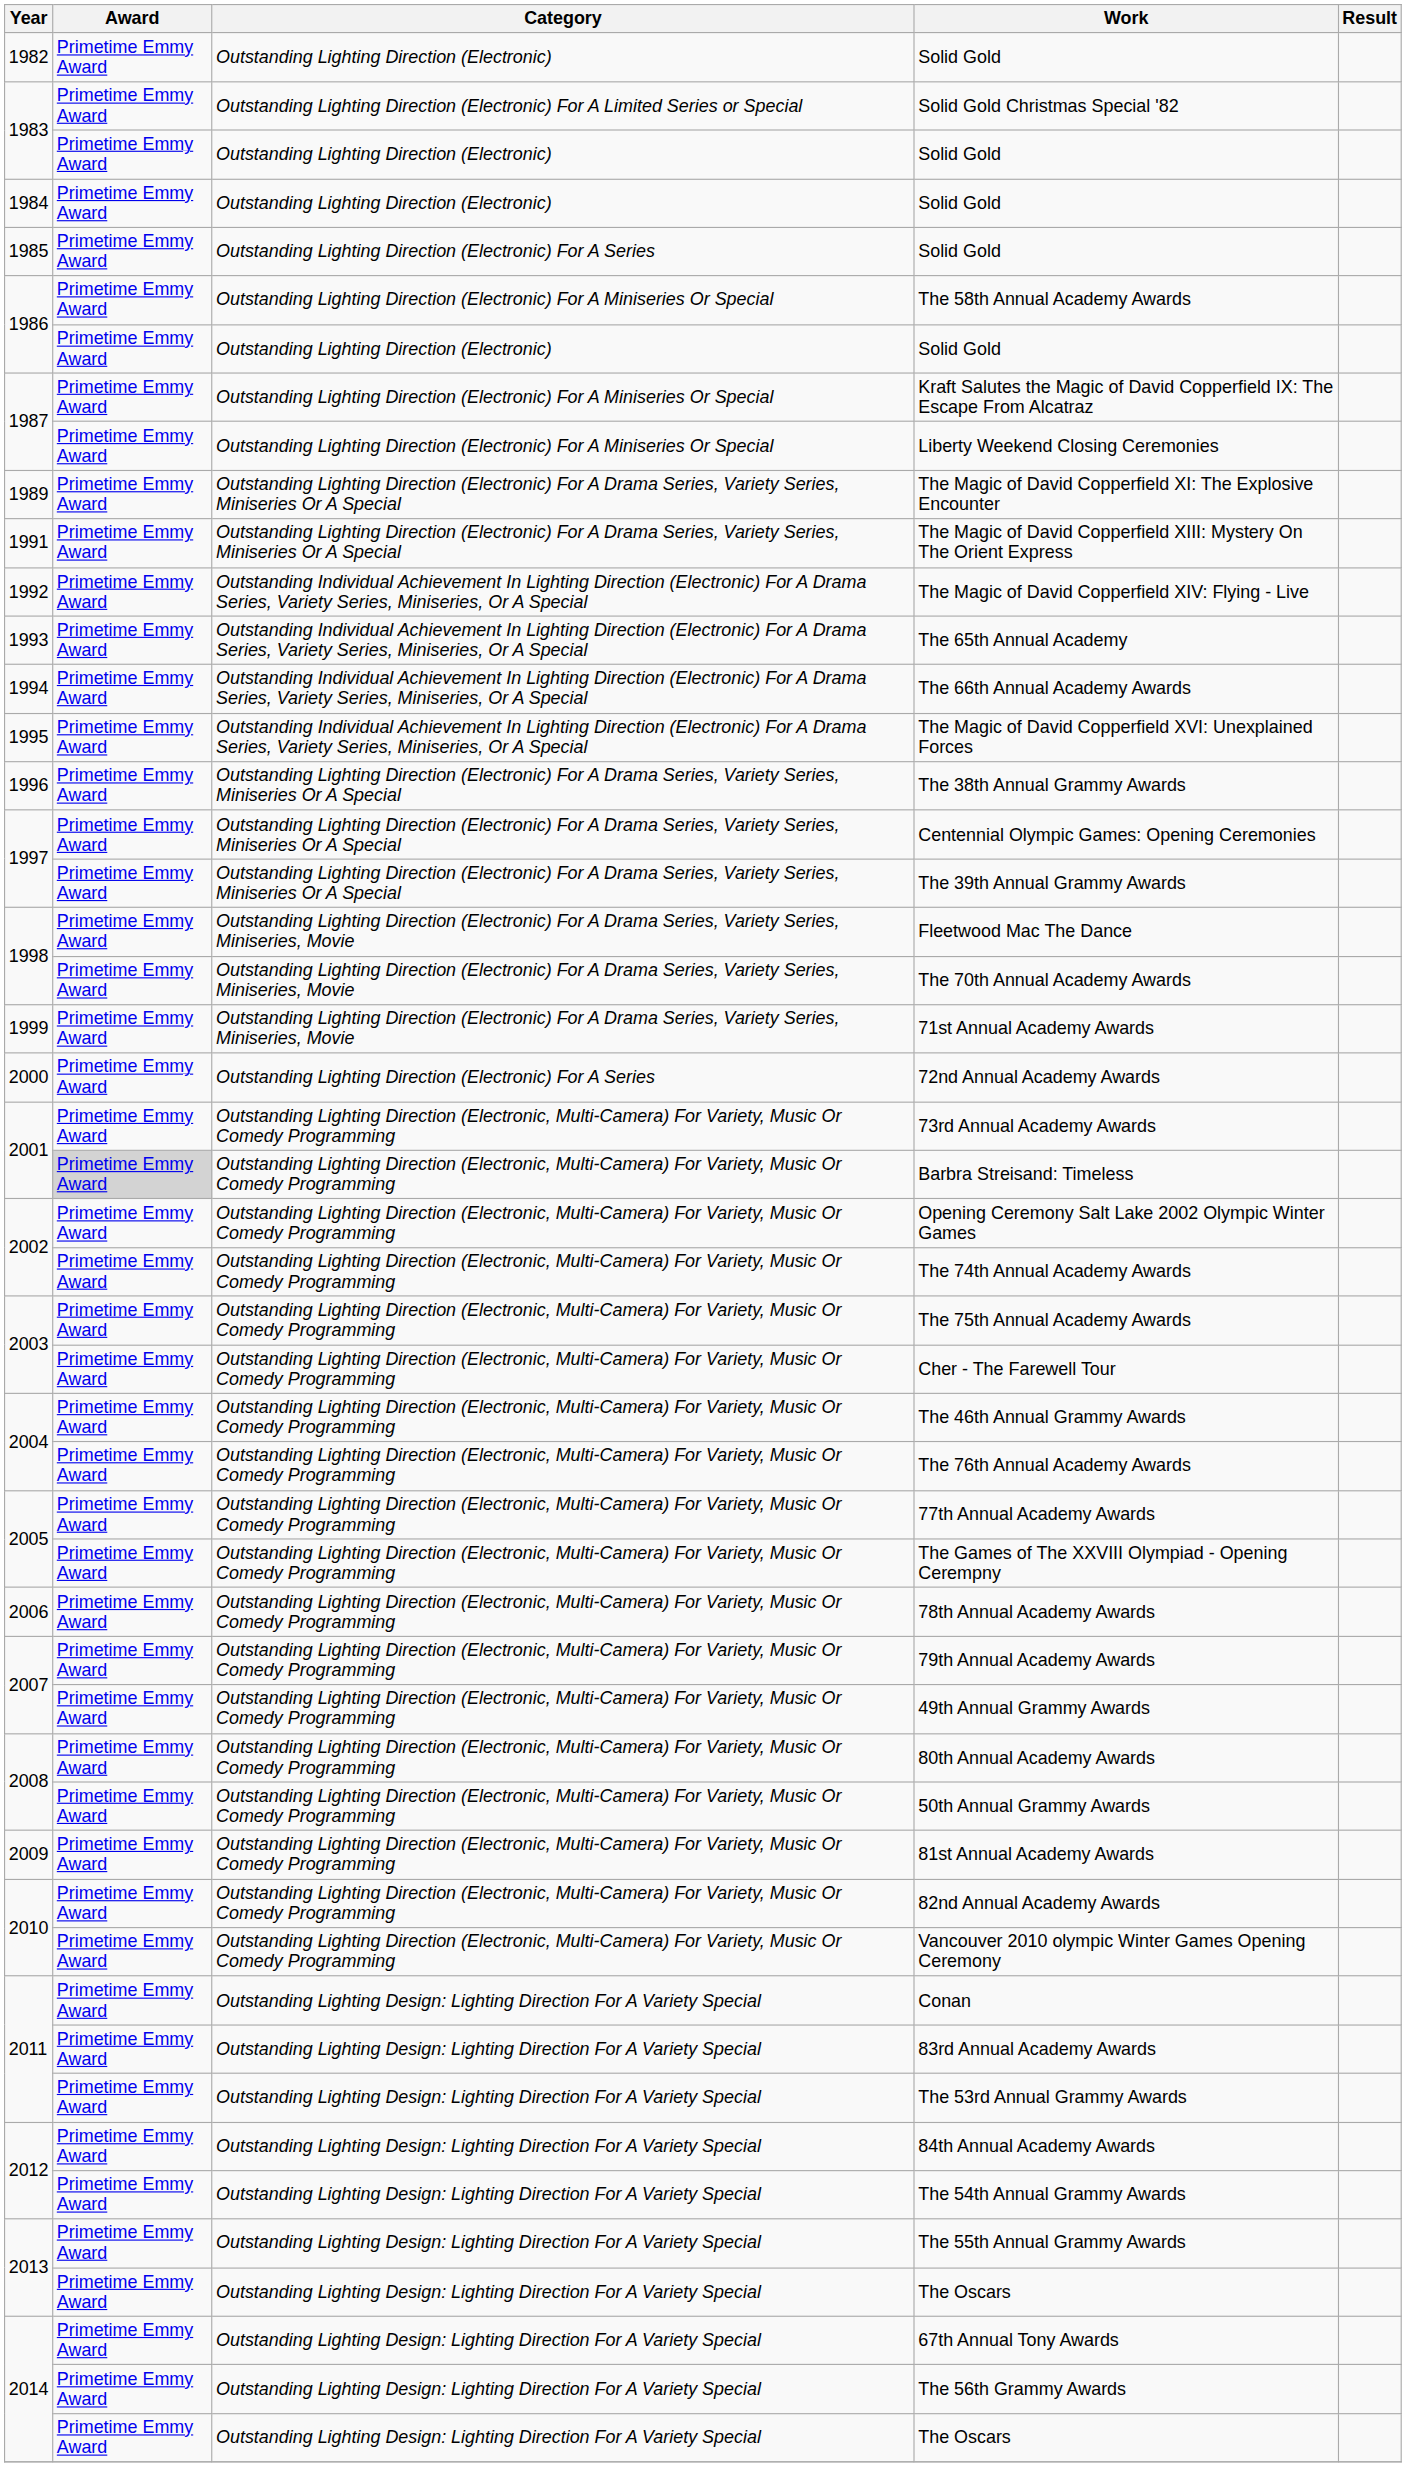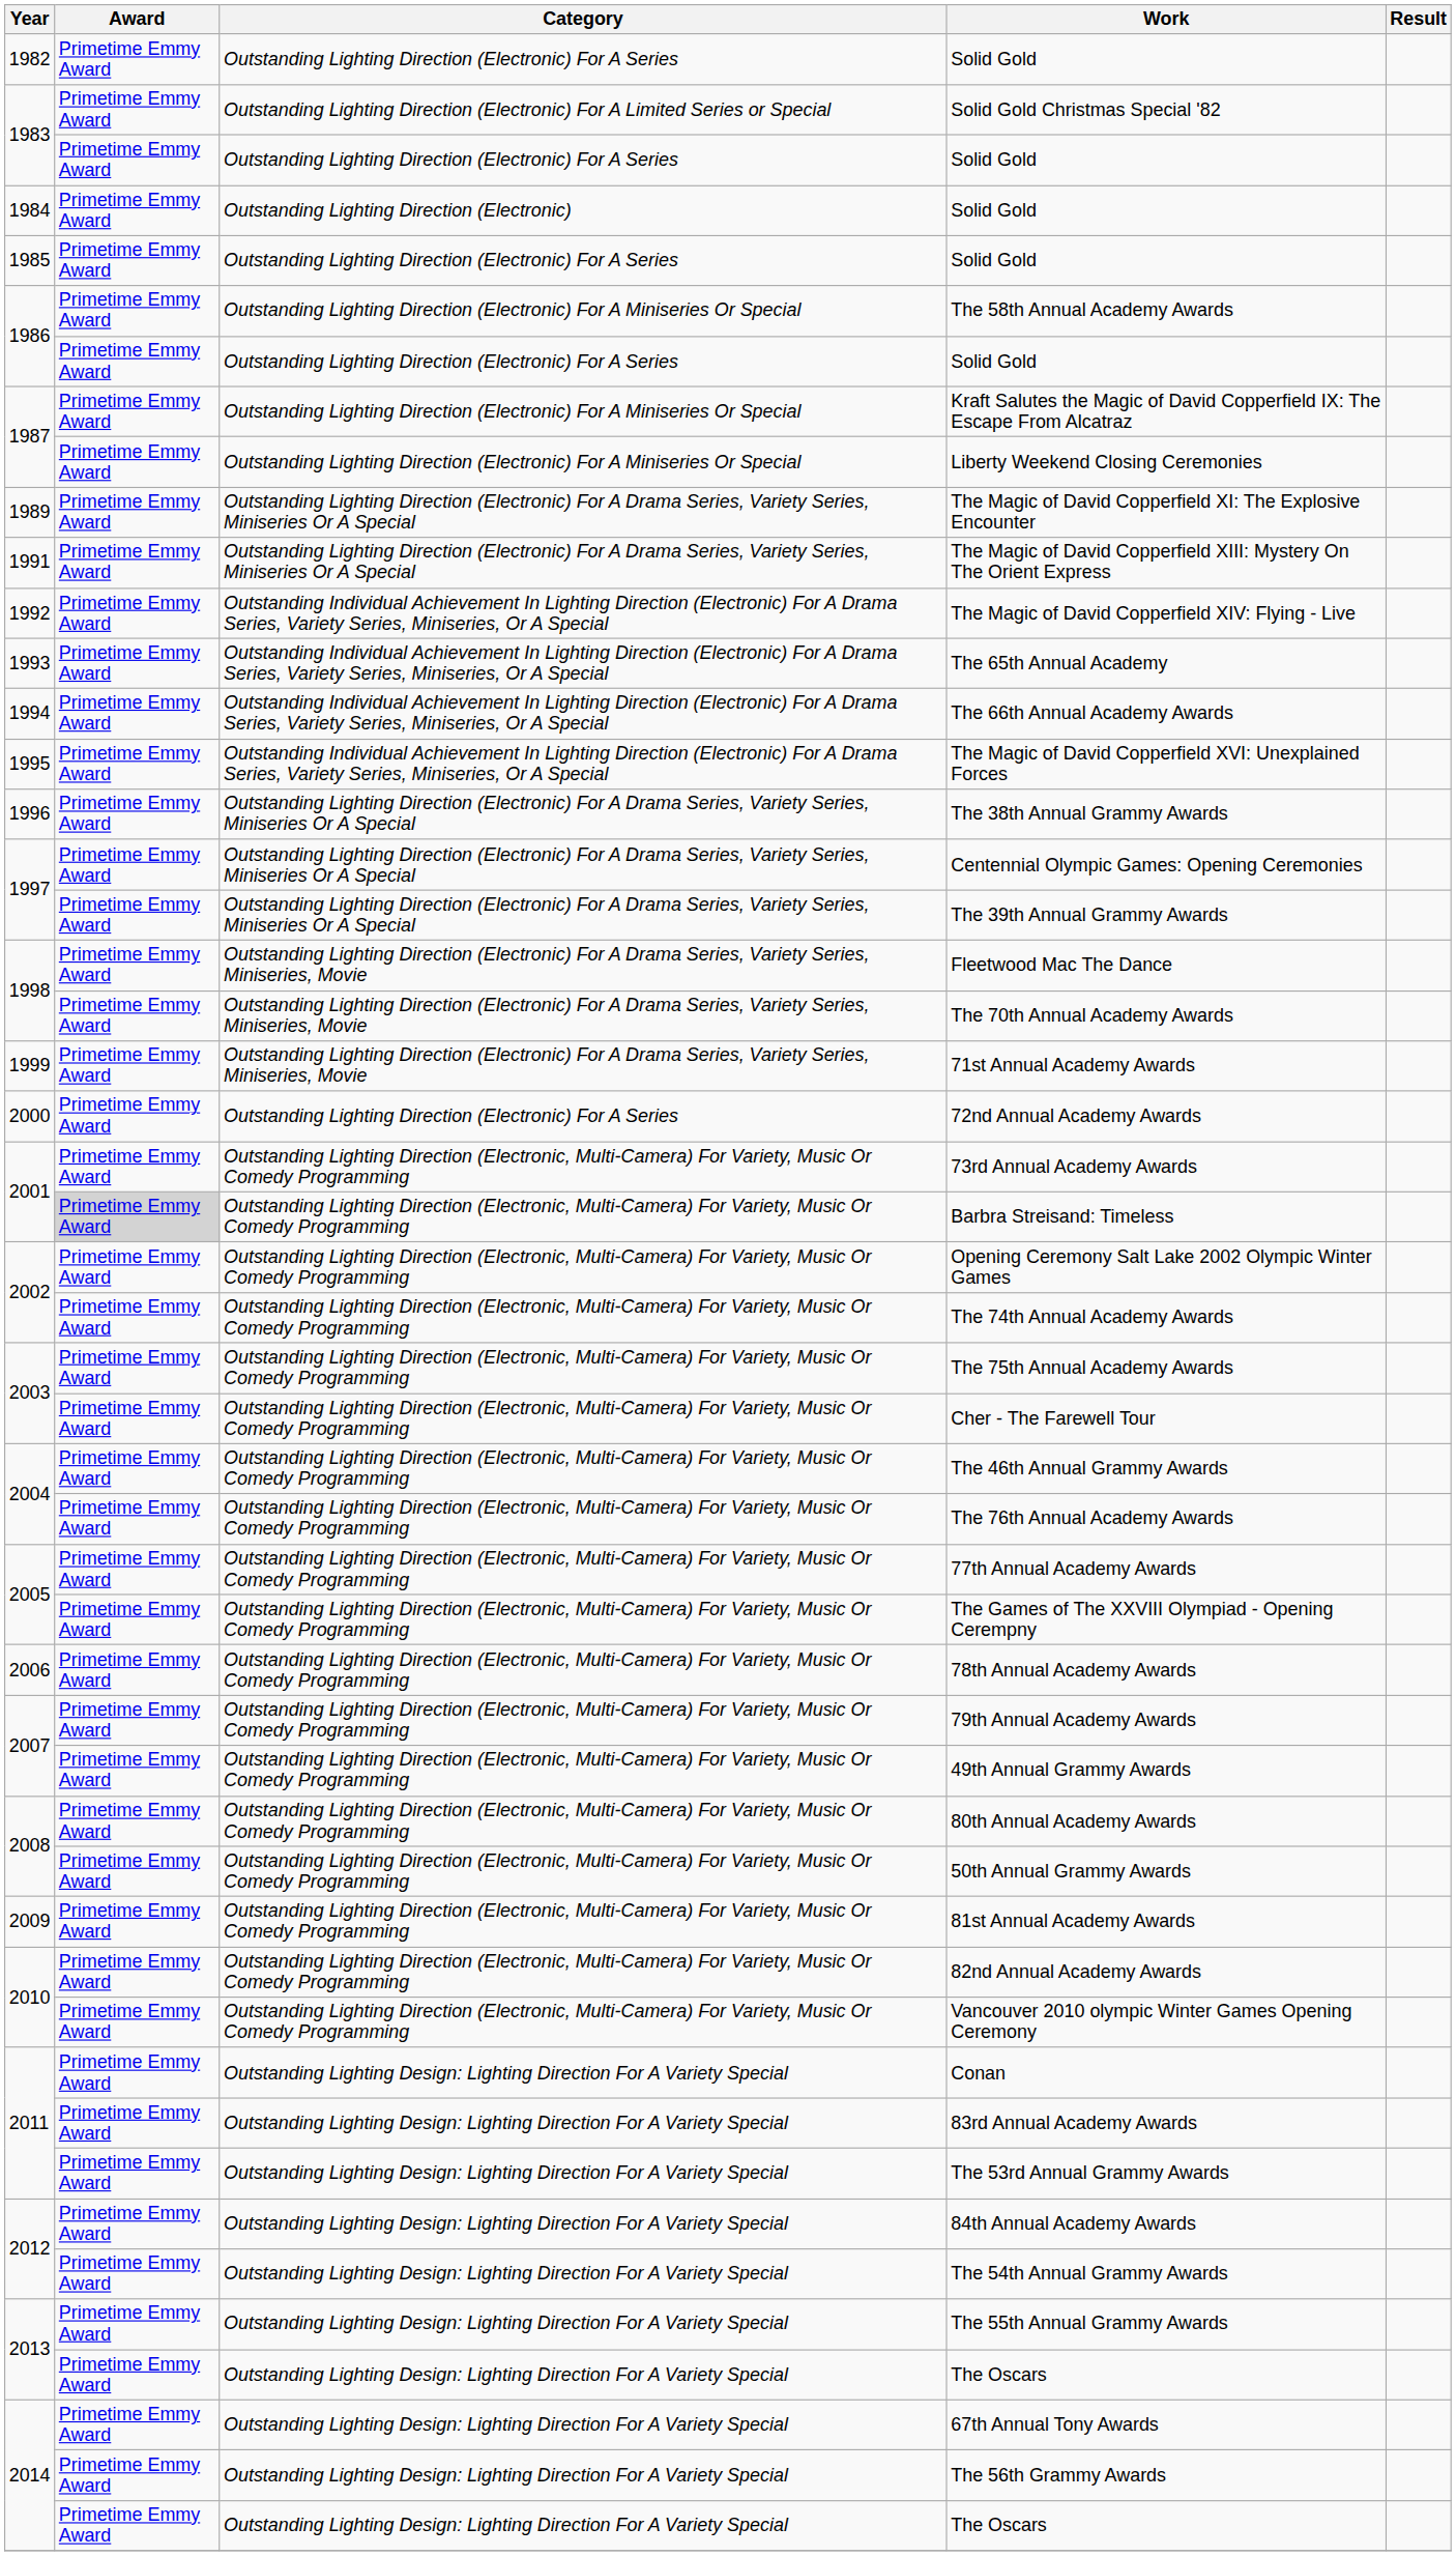1982 / Solid Gold | Category: Outstanding Lighting Direction (Electronic) -> Outstanding Lighting Direction (Electronic) For A Series
1983 / Solid Gold | Category: Outstanding Lighting Direction (Electronic) -> Outstanding Lighting Direction (Electronic) For A Series
1986 / Solid Gold | Category: Outstanding Lighting Direction (Electronic) -> Outstanding Lighting Direction (Electronic) For A Series
